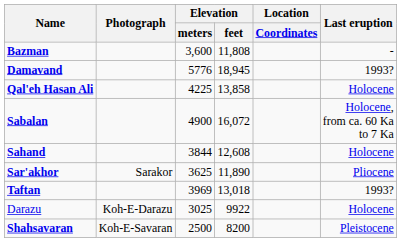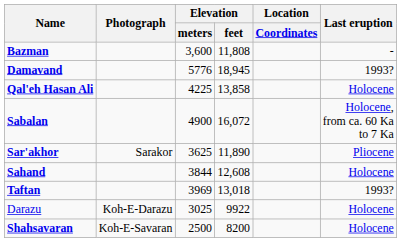rows swapped: Sahand <-> Sar'akhor
Shahsavaran | Last eruption: Pleistocene -> Holocene
